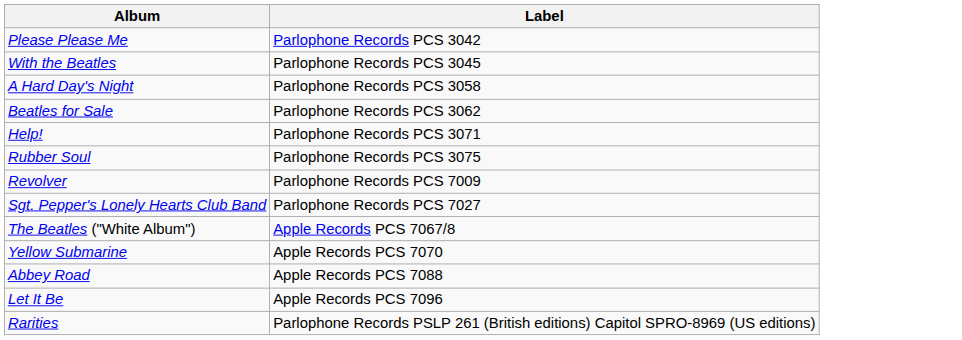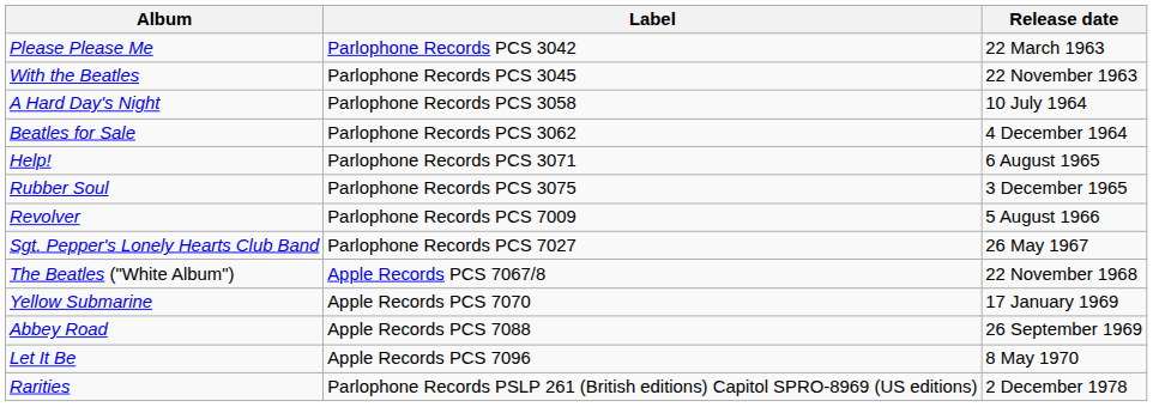+ column: Release date | 22 March 1963 | 22 November 1963 | 10 July 1964 | 4 December 1964 | 6 August 1965 | 3 December 1965 | 5 August 1966 | 26 May 1967 | 22 November 1968 | 17 January 1969 | 26 September 1969 | 8 May 1970 | 2 December 1978
